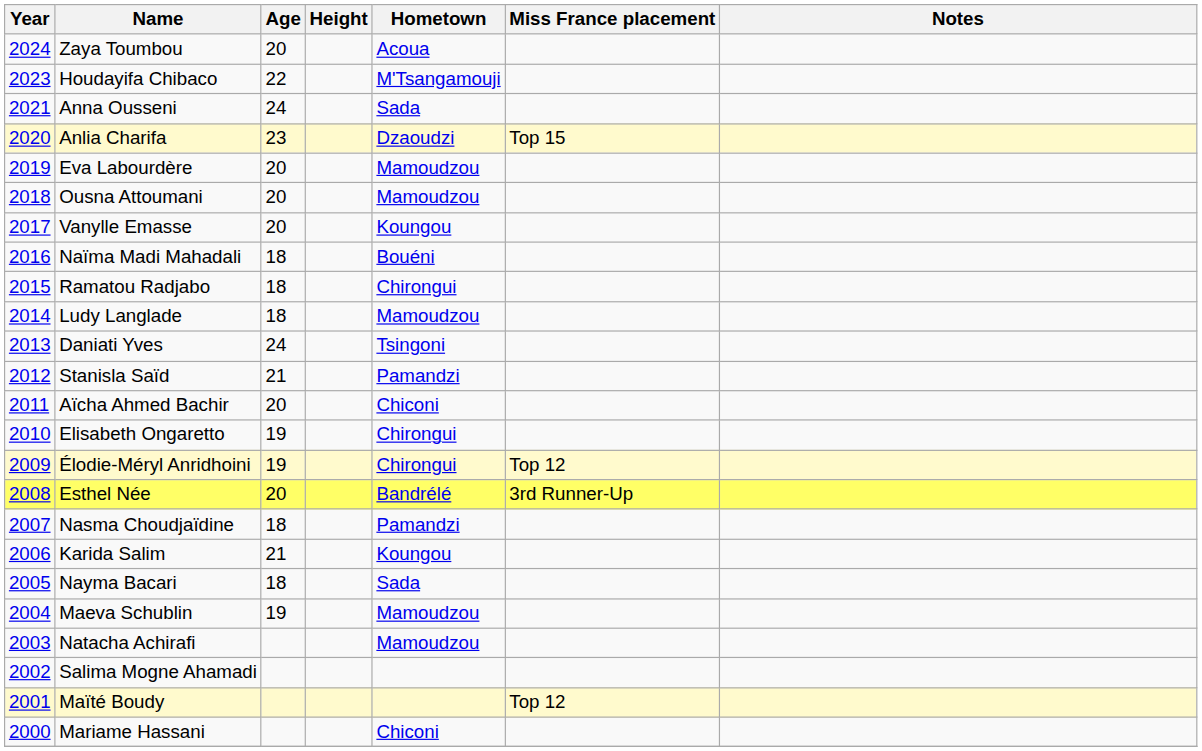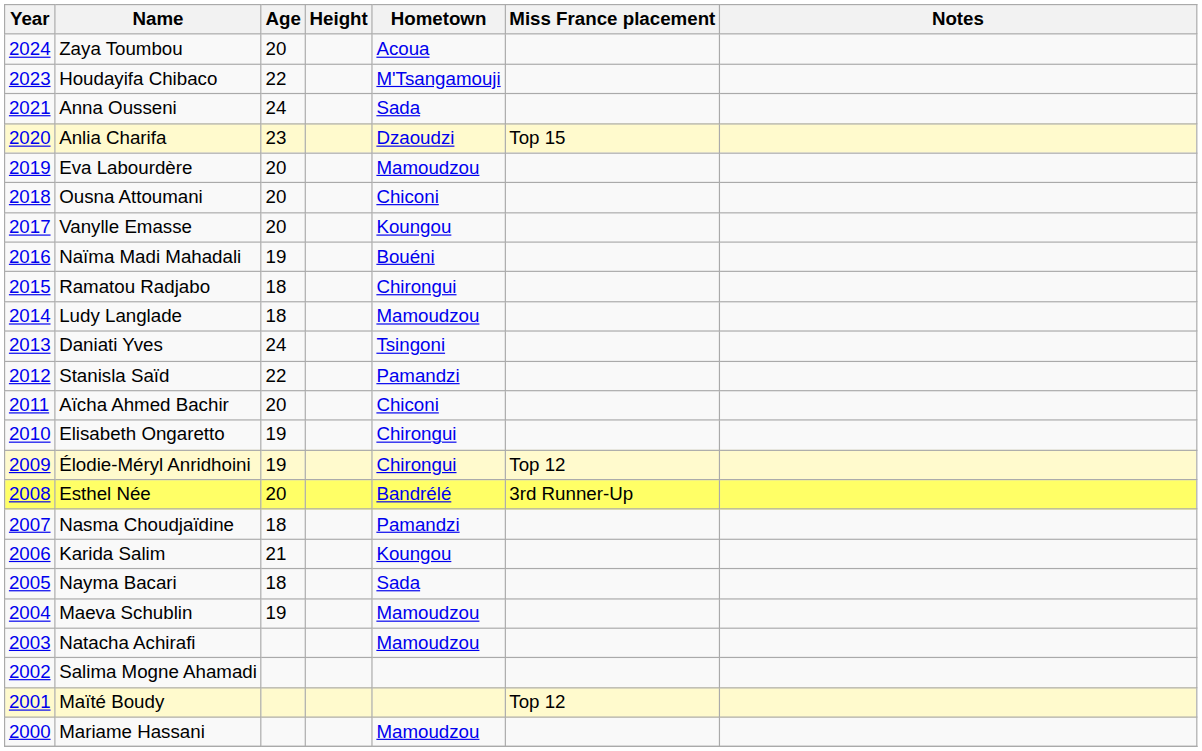Ousna Attoumani | Hometown: Mamoudzou -> Chiconi
Naïma Madi Mahadali | Age: 18 -> 19
Stanisla Saïd | Age: 21 -> 22
Mariame Hassani | Hometown: Chiconi -> Mamoudzou
